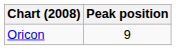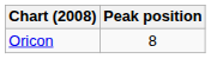Oricon | Peak position: 9 -> 8
